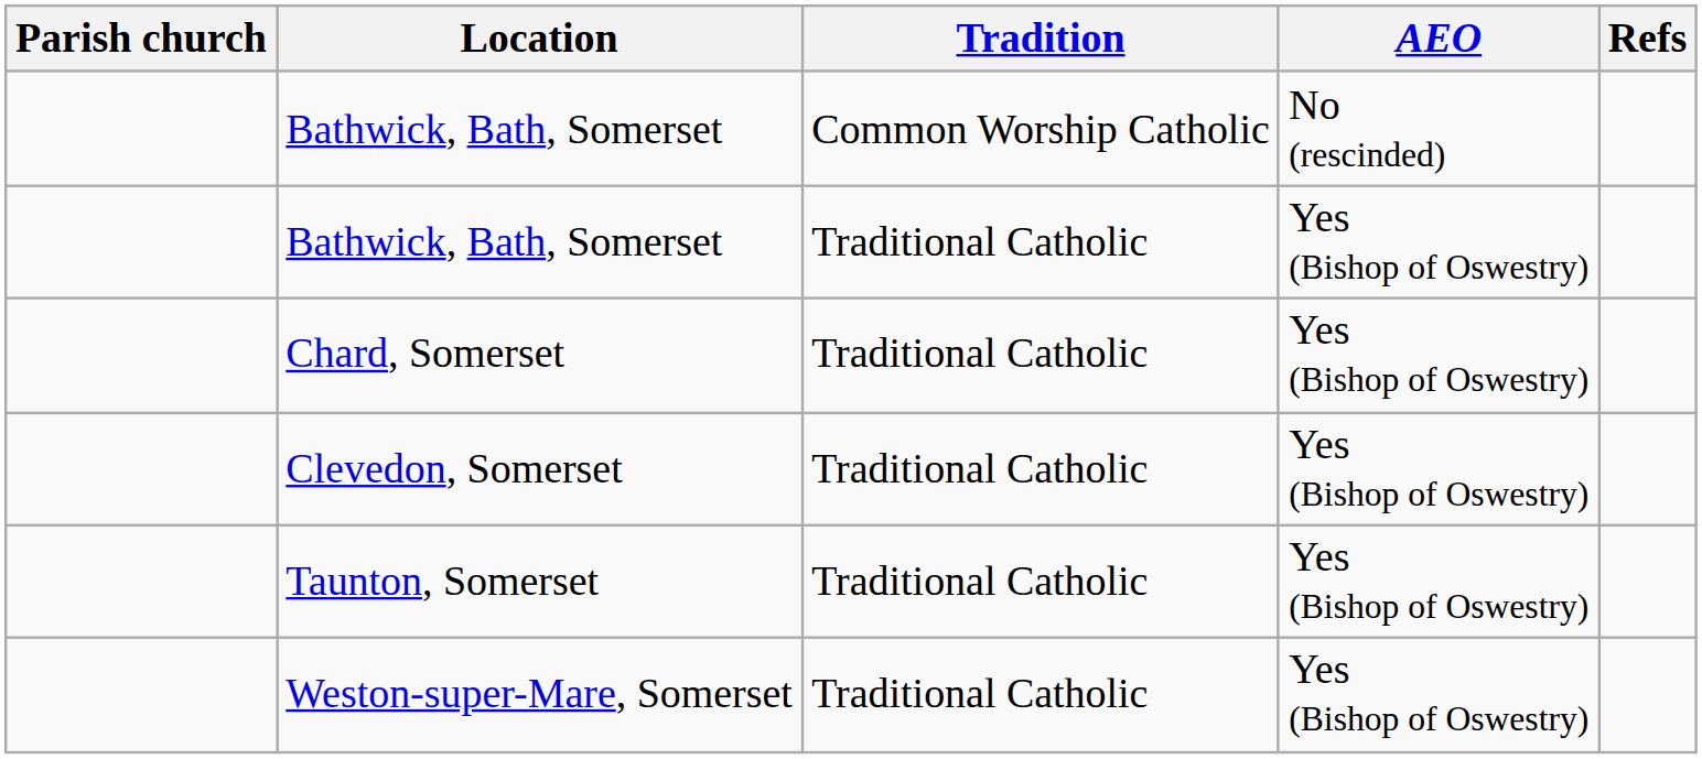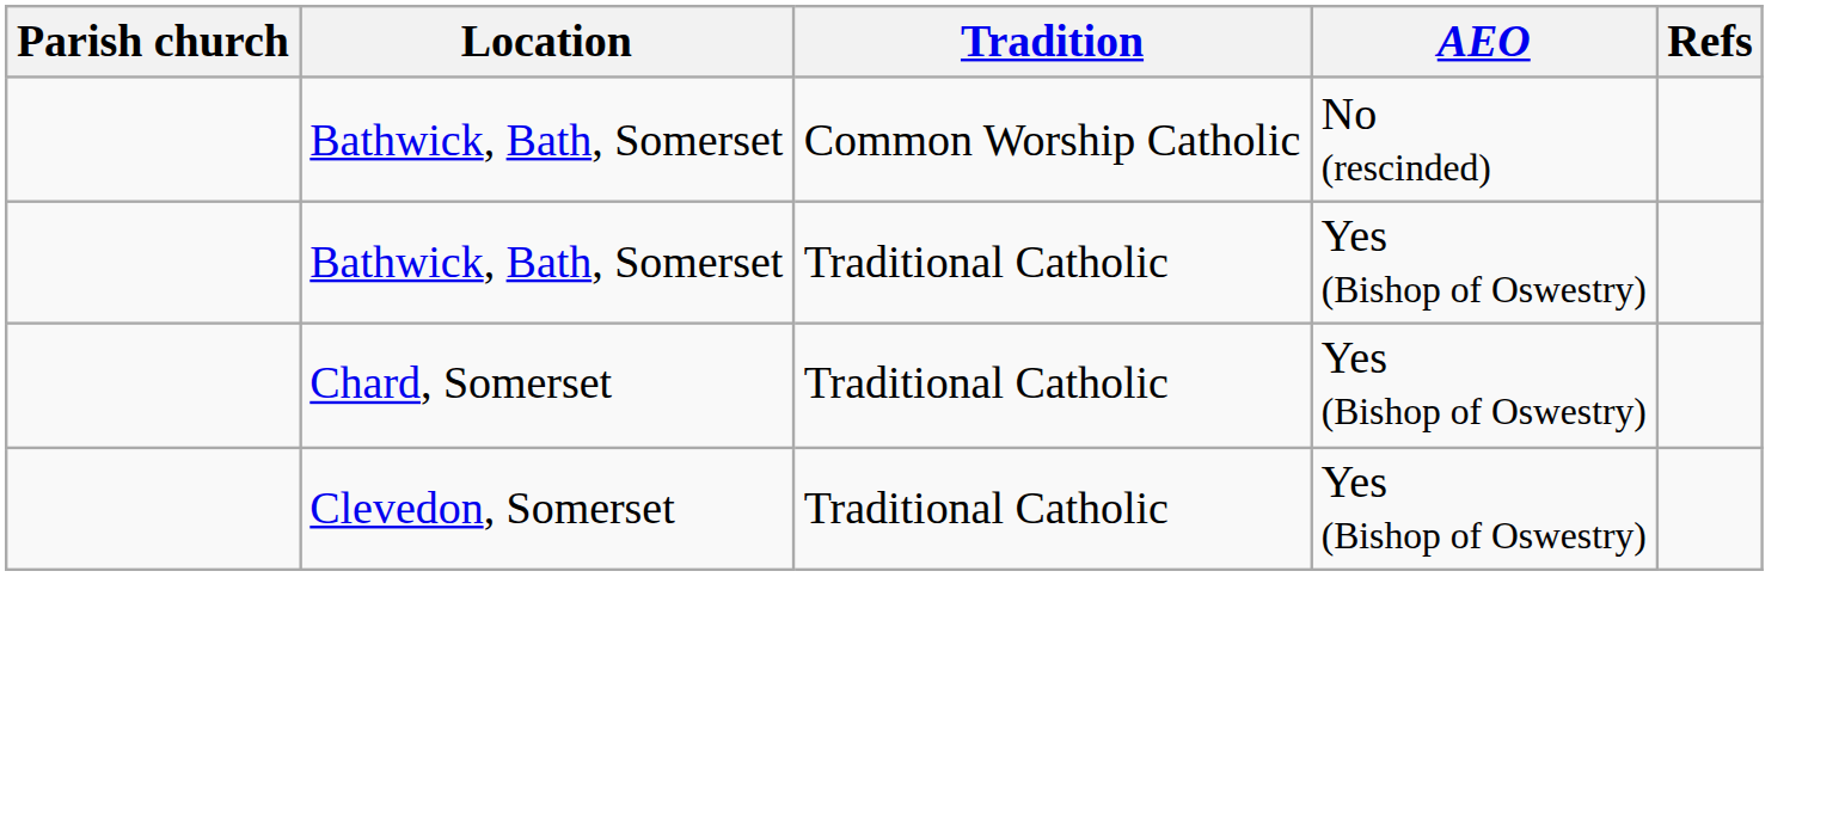- row: Taunton, Somerset | Traditional Catholic | Yes (Bishop of Oswestry)
- row: Weston-super-Mare, Somerset | Traditional Catholic | Yes (Bishop of Oswestry)
